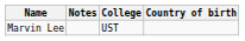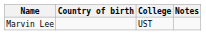columns swapped: Country of birth <-> Notes
